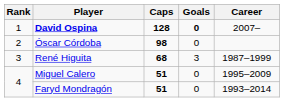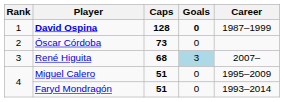David Ospina | Career: 2007– -> 1987–1999
Óscar Córdoba | Caps: 98 -> 73
René Higuita | Goals: no background -> lightblue background
René Higuita | Career: 1987–1999 -> 2007–
